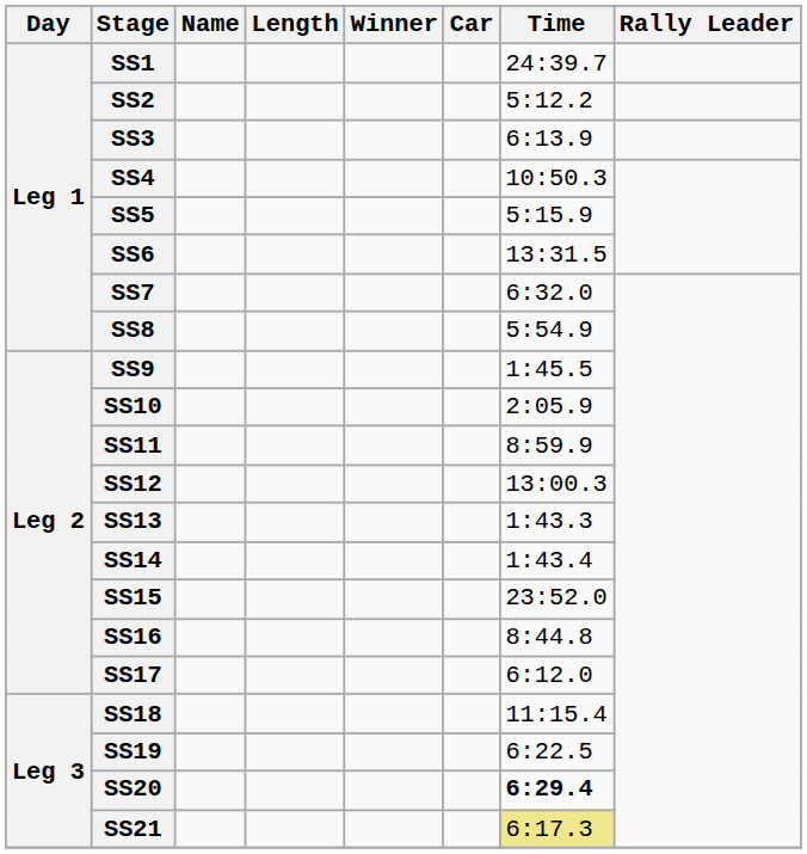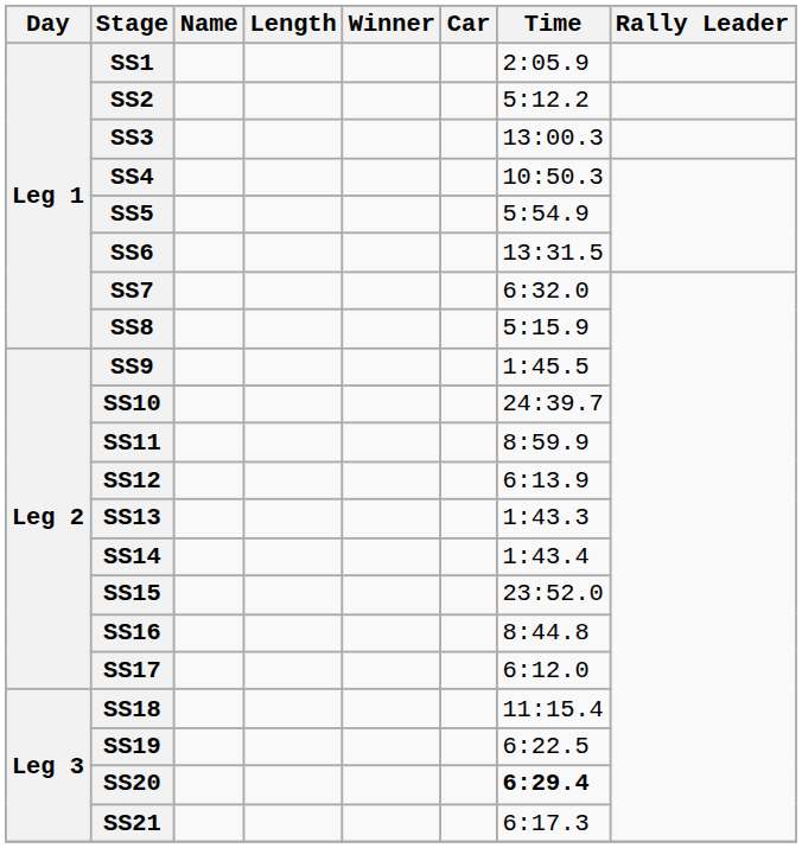SS1 | Time: 24:39.7 -> 2:05.9
SS3 | Time: 6:13.9 -> 13:00.3
SS5 | Time: 5:15.9 -> 5:54.9
SS8 | Time: 5:54.9 -> 5:15.9
SS10 | Time: 2:05.9 -> 24:39.7
SS12 | Time: 13:00.3 -> 6:13.9
SS21 | Time: khaki background -> no background
